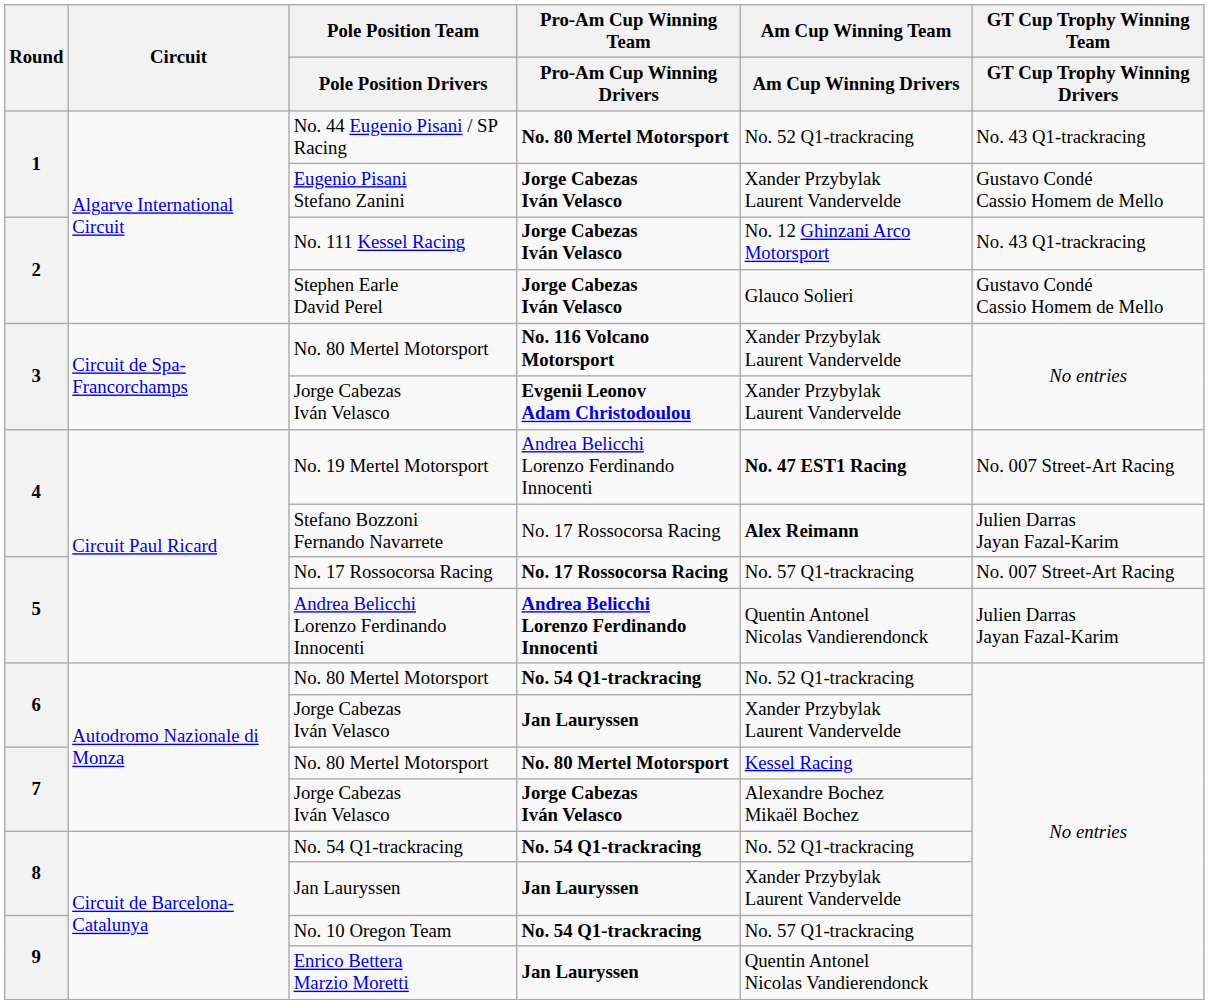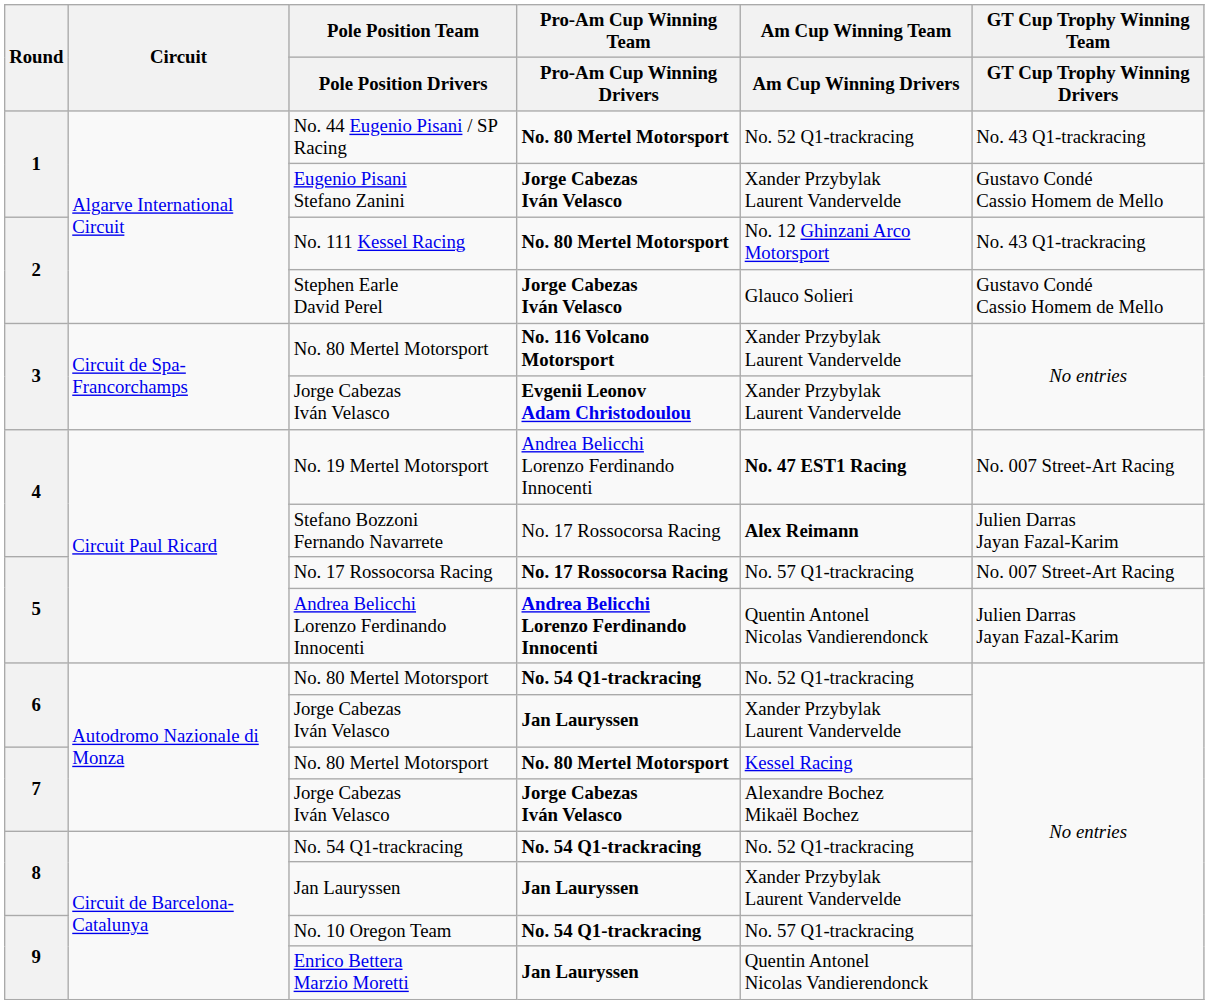No. 111 Kessel Racing | Pro-Am Cup Winning Team / Pro-Am Cup Winning Drivers: Jorge Cabezas Iván Velasco -> No. 80 Mertel Motorsport
